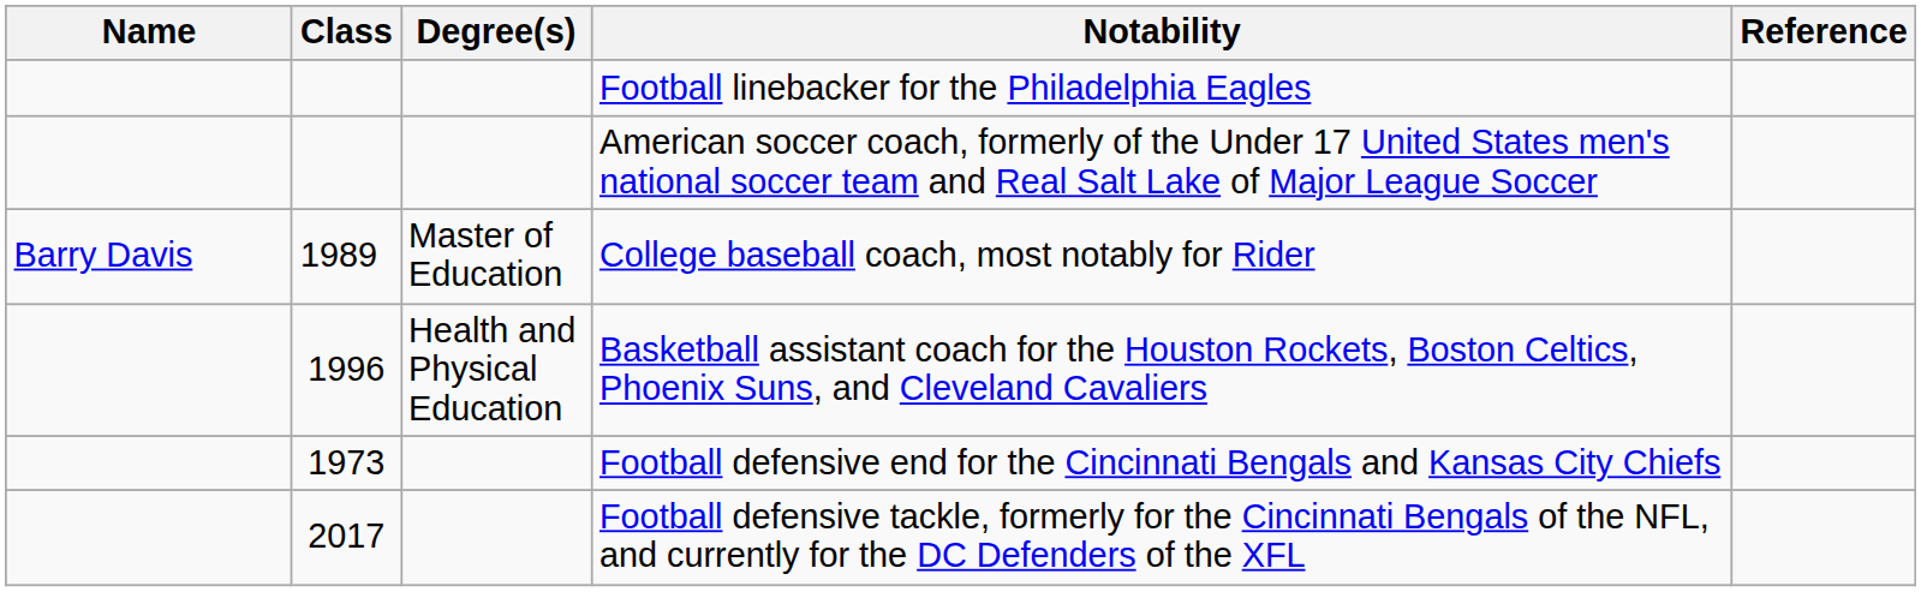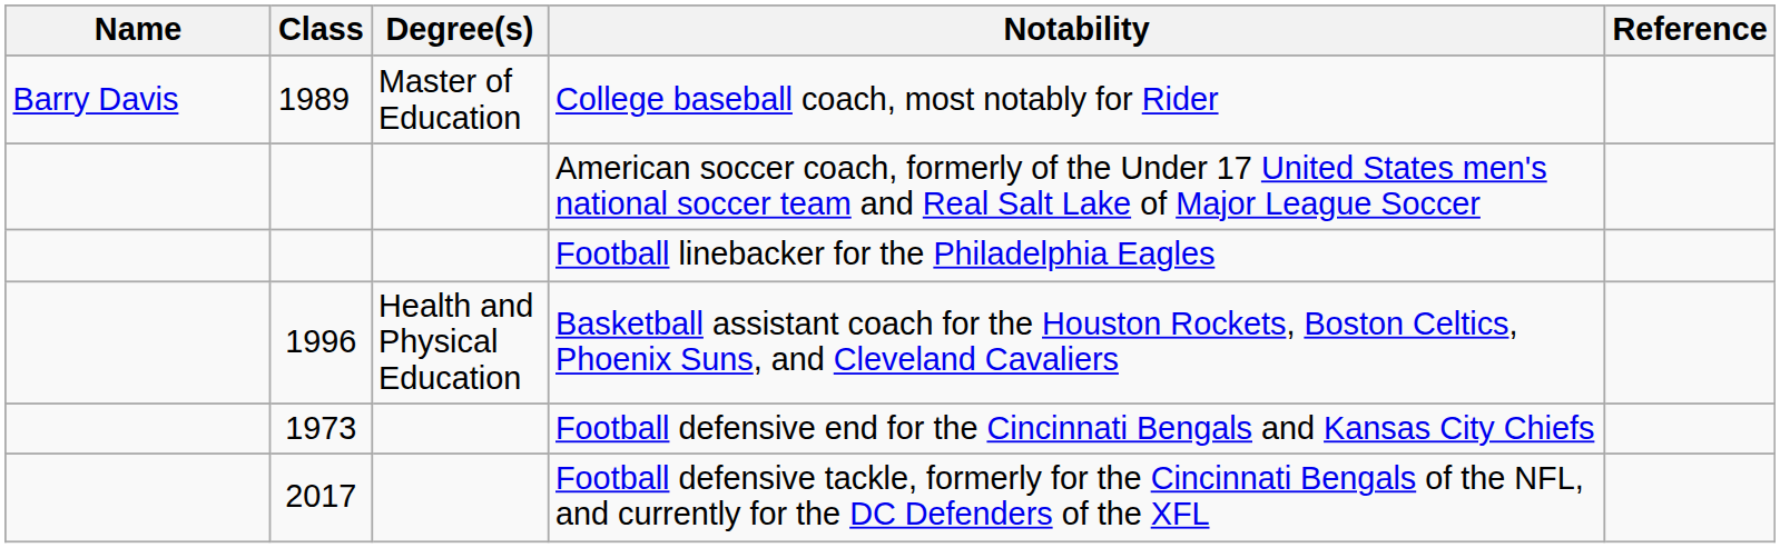rows swapped: College baseball coach, most notably for Rider <-> Football linebacker for the Philadelphia Eagles
